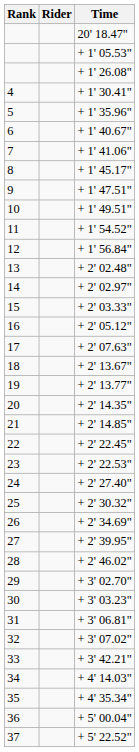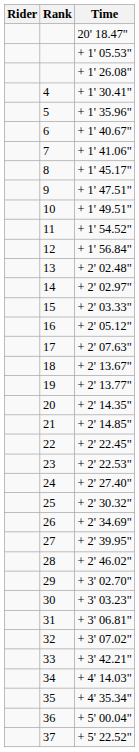columns swapped: Rank <-> Rider
